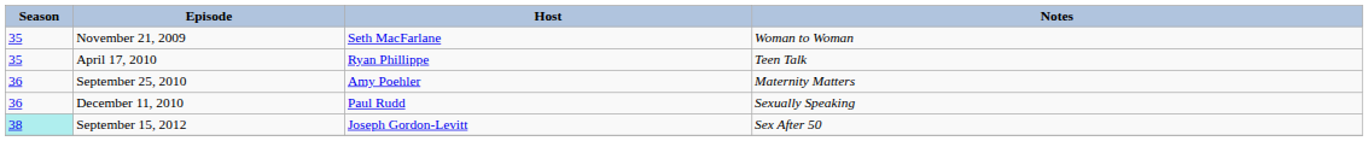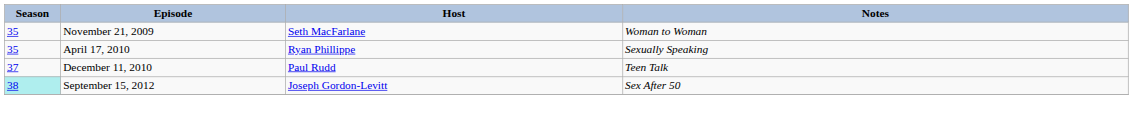April 17, 2010 | Notes: Teen Talk -> Sexually Speaking
- row: 36 | September 25, 2010 | Amy Poehler | Maternity Matters
December 11, 2010 | Season: 36 -> 37
December 11, 2010 | Notes: Sexually Speaking -> Teen Talk
